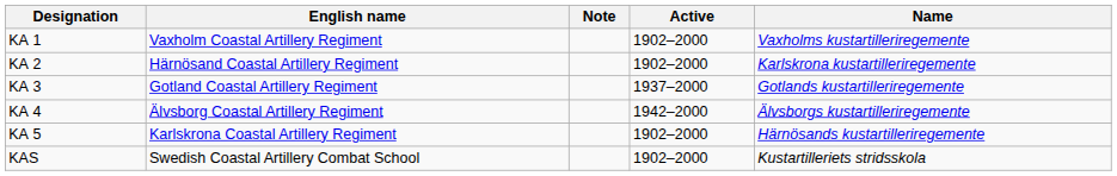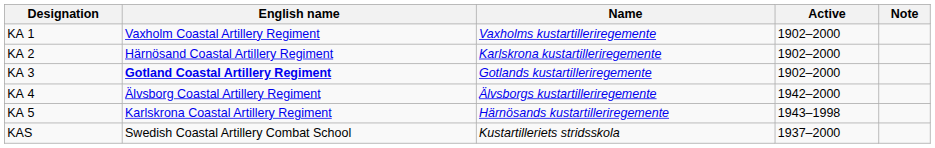columns swapped: Name <-> Note
KA 3 | English name: normal -> bold
KA 3 | Active: 1937–2000 -> 1902–2000
KA 5 | Active: 1902–2000 -> 1943–1998
KAS | Active: 1902–2000 -> 1937–2000
